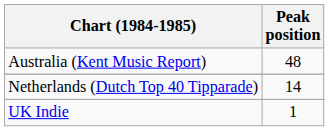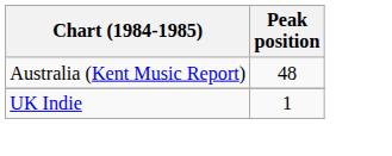- row: Netherlands (Dutch Top 40 Tipparade) | 14
